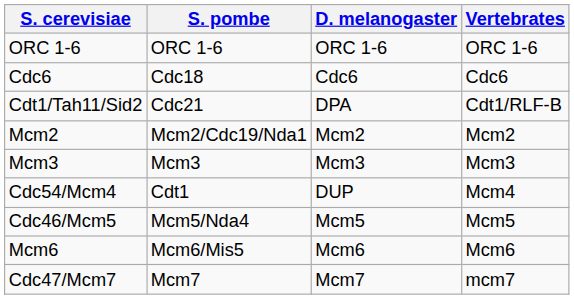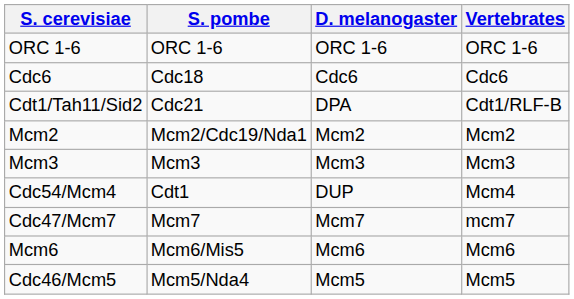rows swapped: Cdc46/Mcm5 <-> Cdc47/Mcm7
